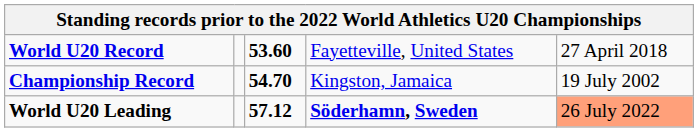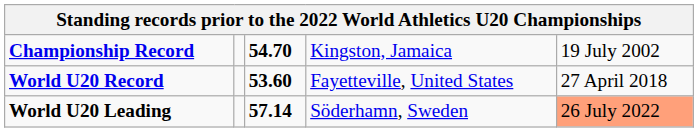rows swapped: World U20 Record <-> Championship Record
World U20 Leading | column 3: 57.12 -> 57.14
World U20 Leading | column 4: bold -> normal
